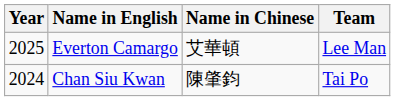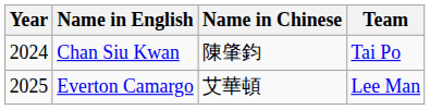rows swapped: Chan Siu Kwan <-> Everton Camargo
